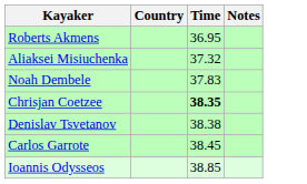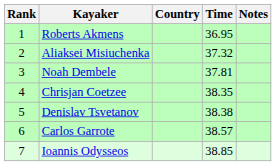+ column: Rank | 1 | 2 | 3 | 4 | 5 | 6 | 7
Noah Dembele | Time: 37.83 -> 37.81
Chrisjan Coetzee | Time: bold -> normal
Carlos Garrote | Time: 38.45 -> 38.57
